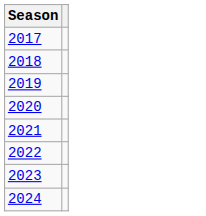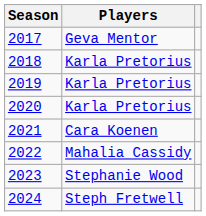+ column: Players | Geva Mentor | Karla Pretorius | Karla Pretorius | Karla Pretorius | Cara Koenen | Mahalia Cassidy | Stephanie Wood | Steph Fretwell
